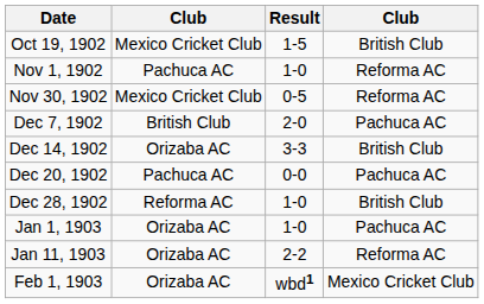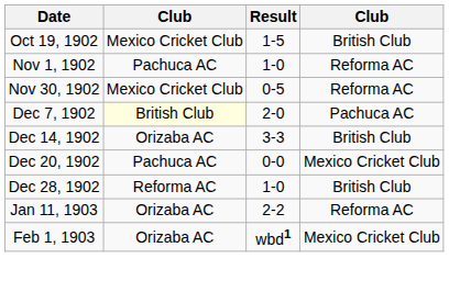Dec 7, 1902 | column 2: no background -> lightyellow background
Dec 20, 1902 | column 4: Pachuca AC -> Mexico Cricket Club
- row: Jan 1, 1903 | Orizaba AC | 1-0 | Pachuca AC
